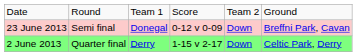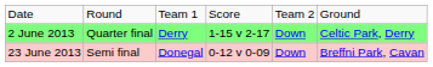rows swapped: 2 June 2013 <-> 23 June 2013
